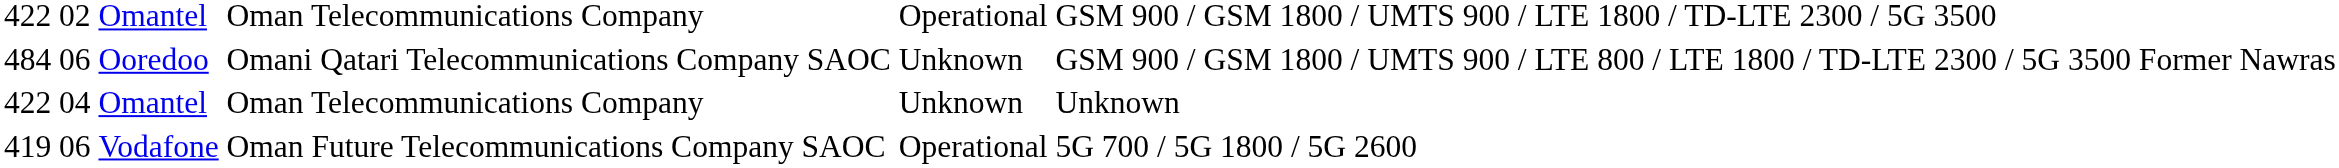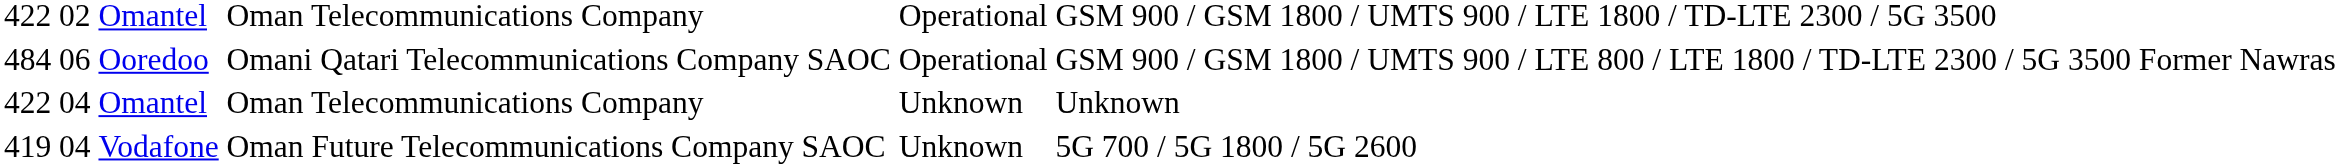Ooredoo | column 5: Unknown -> Operational
Vodafone | column 2: 06 -> 04
Vodafone | column 5: Operational -> Unknown
